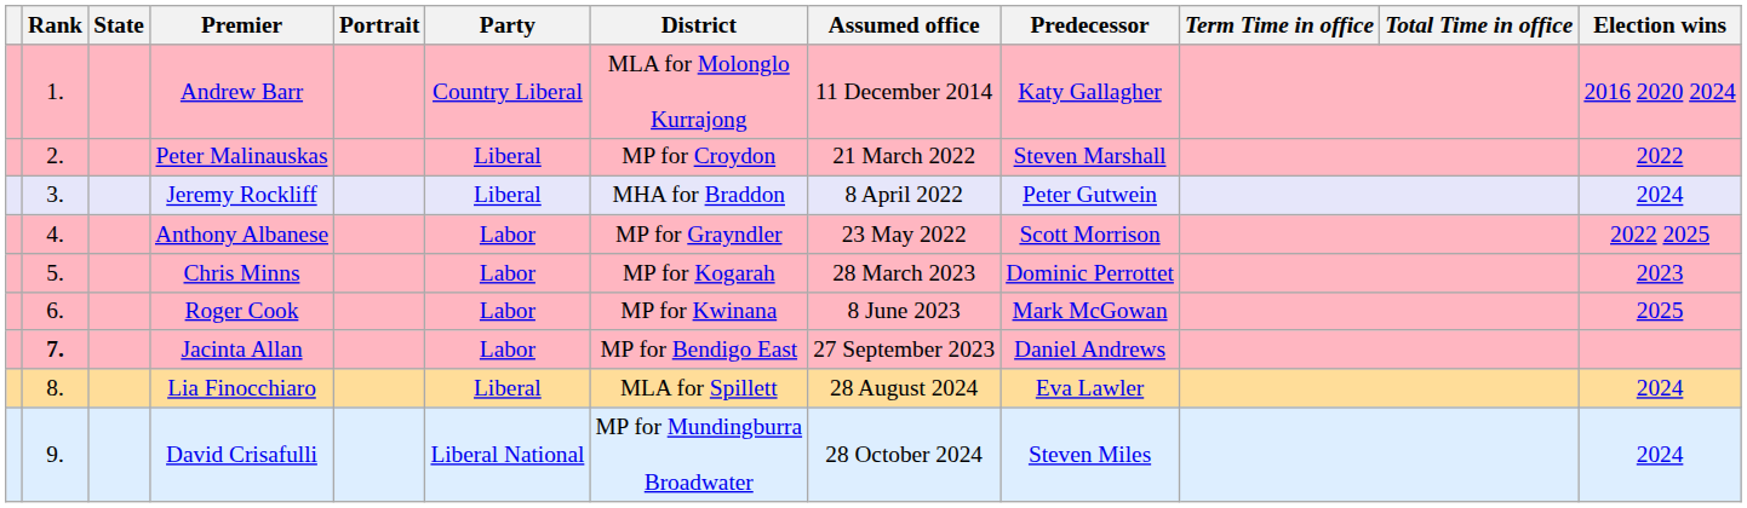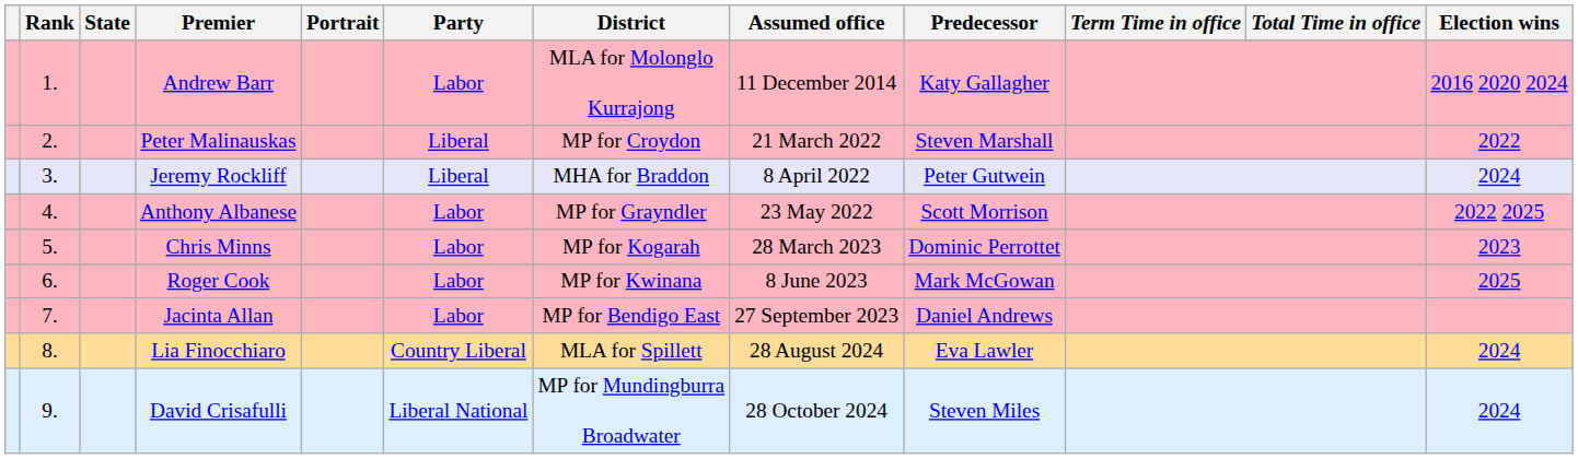Andrew Barr | Party: Country Liberal -> Labor
Jacinta Allan | Rank: bold -> normal
Lia Finocchiaro | Party: Liberal -> Country Liberal
